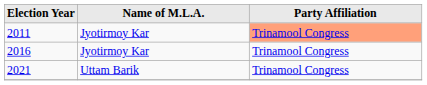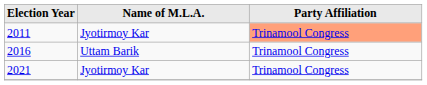2016 | Name of M.L.A.: Jyotirmoy Kar -> Uttam Barik
2021 | Name of M.L.A.: Uttam Barik -> Jyotirmoy Kar
